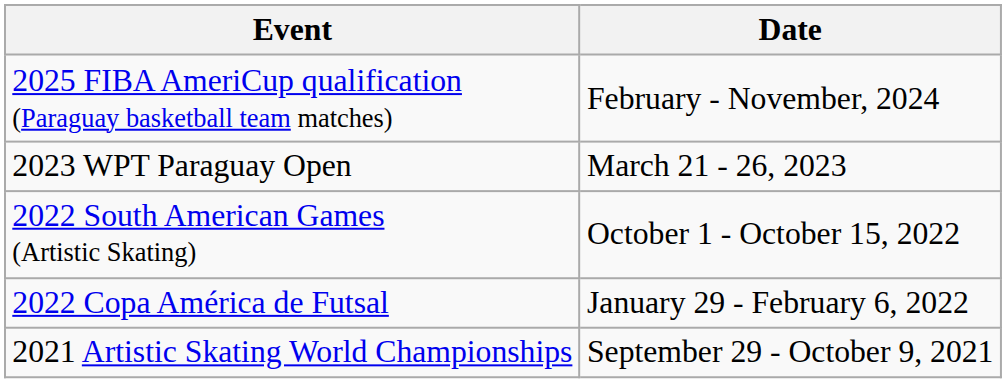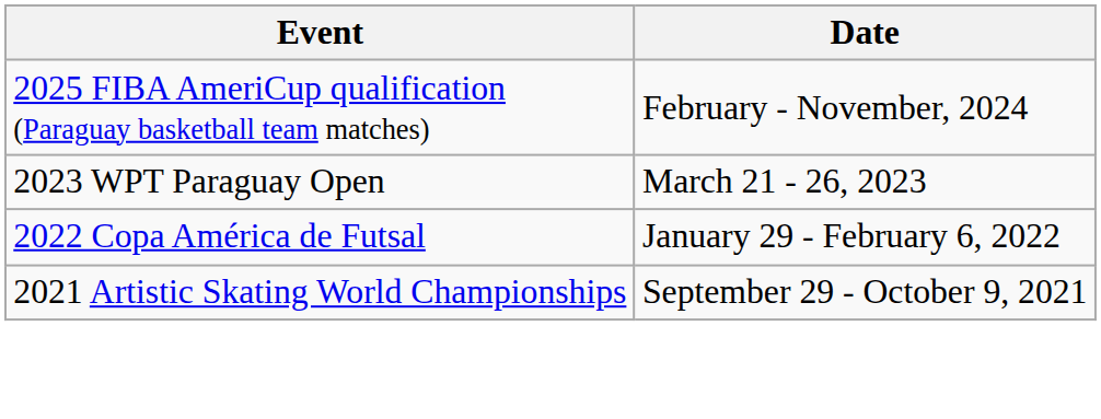- row: 2022 South American Games (Artistic Skating) | October 1 - October 15, 2022
